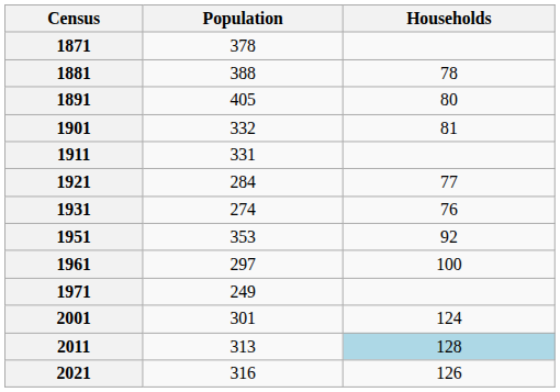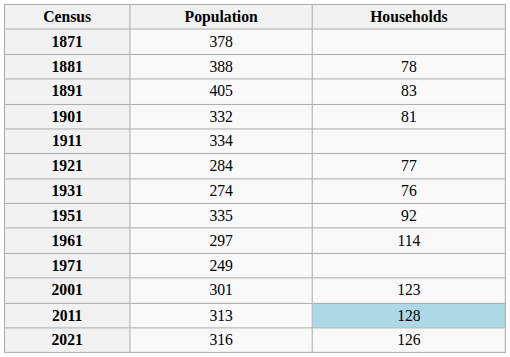1891 | Households: 80 -> 83
1911 | Population: 331 -> 334
1951 | Population: 353 -> 335
1961 | Households: 100 -> 114
2001 | Households: 124 -> 123
